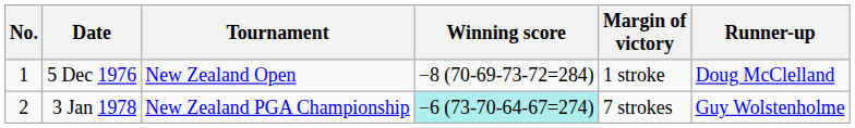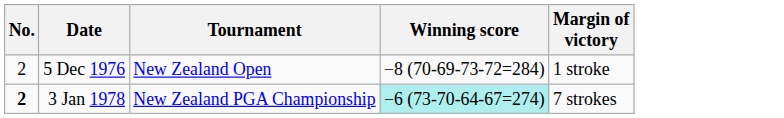- column: Runner-up | Doug McClelland | Guy Wolstenholme
5 Dec 1976 | No.: 1 -> 2
3 Jan 1978 | No.: normal -> bold
